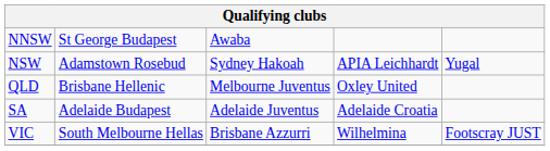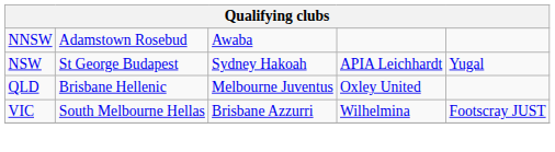NNSW | column 2: St George Budapest -> Adamstown Rosebud
NSW | column 2: Adamstown Rosebud -> St George Budapest
- row: SA | Adelaide Budapest | Adelaide Juventus | Adelaide Croatia
